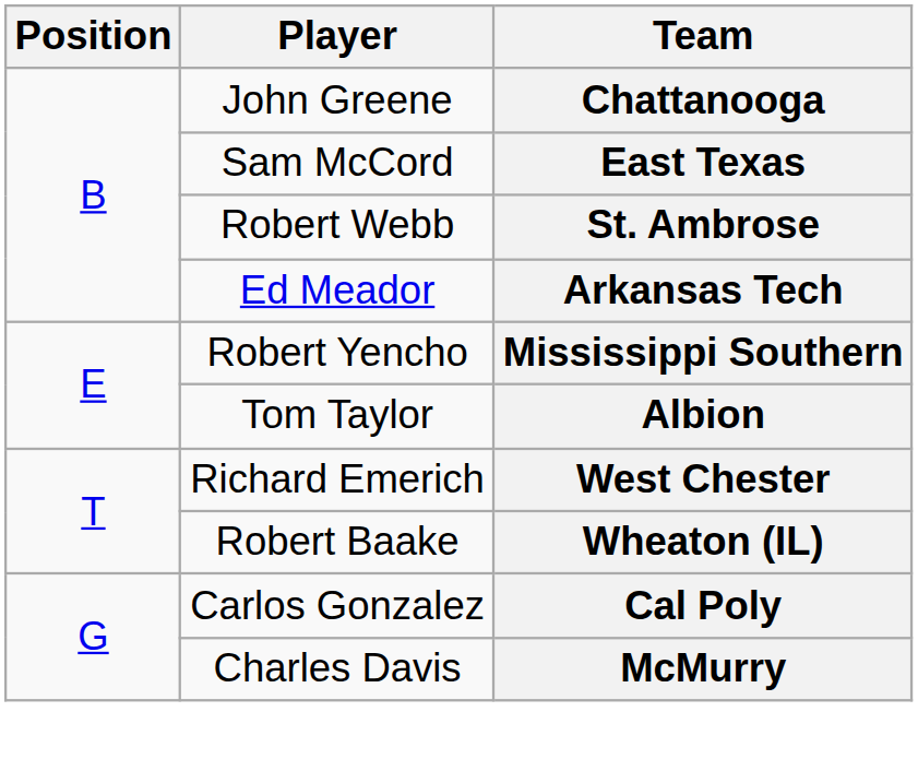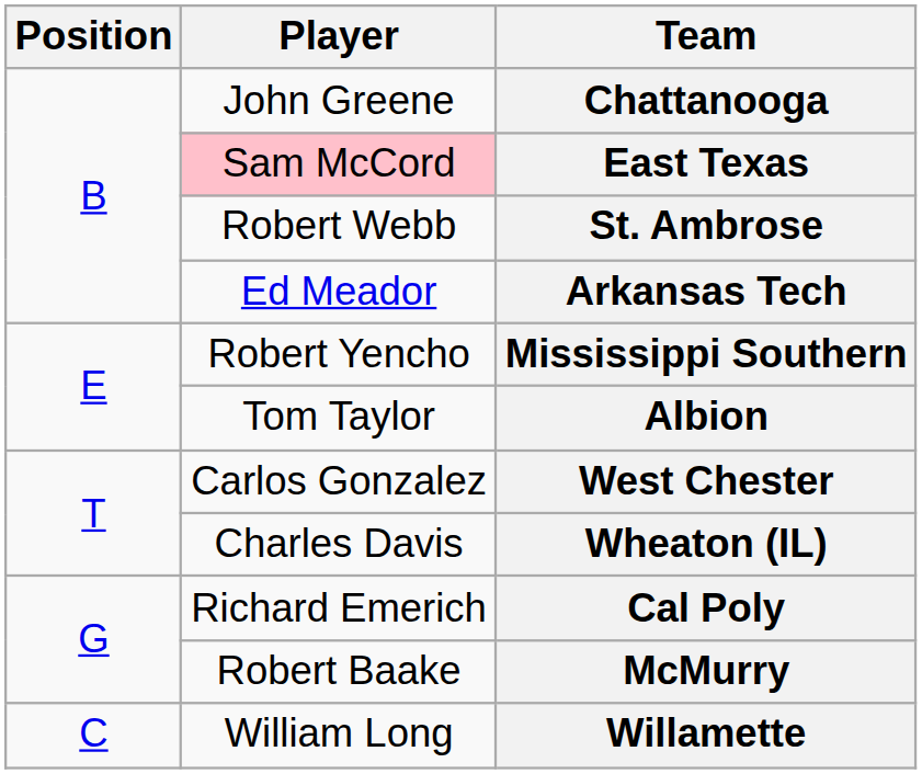East Texas | Player: no background -> pink background
West Chester | Player: Richard Emerich -> Carlos Gonzalez
Wheaton (IL) | Player: Robert Baake -> Charles Davis
Cal Poly | Player: Carlos Gonzalez -> Richard Emerich
McMurry | Player: Charles Davis -> Robert Baake
+ row: C | William Long | Willamette
